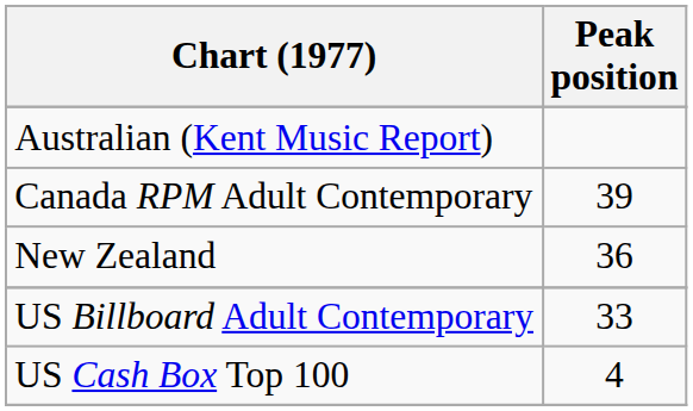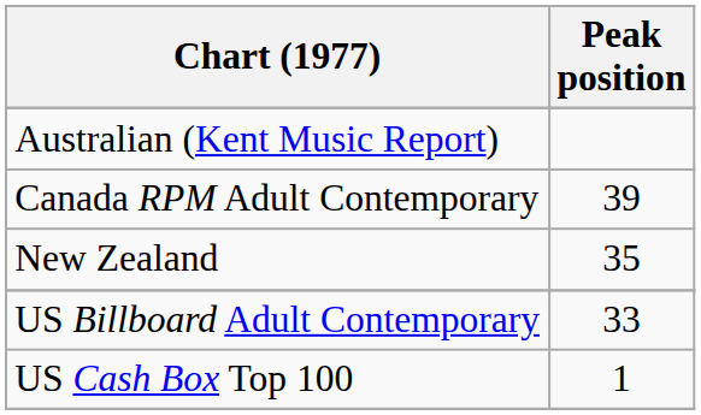New Zealand | Peak position: 36 -> 35
US Cash Box Top 100 | Peak position: 4 -> 1
